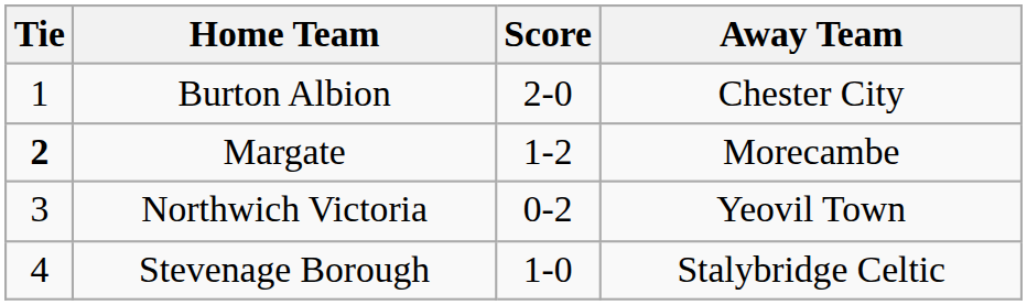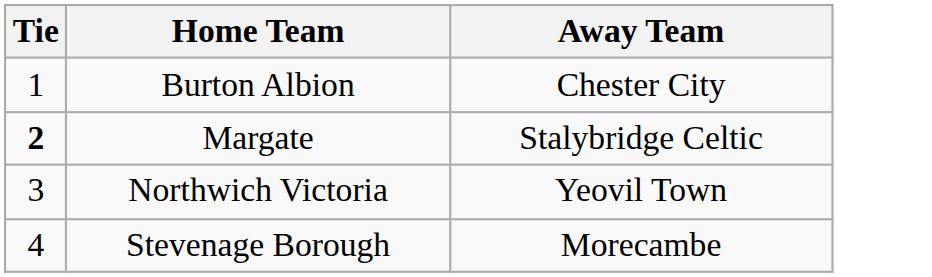- column: Score | 2-0 | 1-2 | 0-2 | 1-0
Margate | Away Team: Morecambe -> Stalybridge Celtic
Stevenage Borough | Away Team: Stalybridge Celtic -> Morecambe
